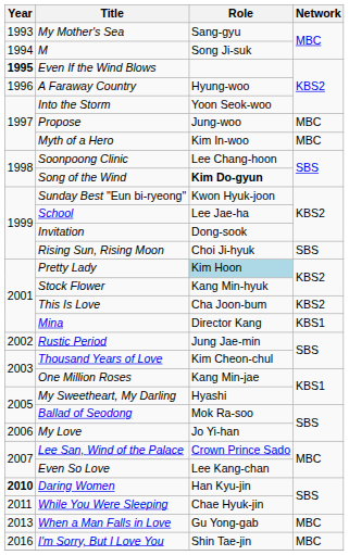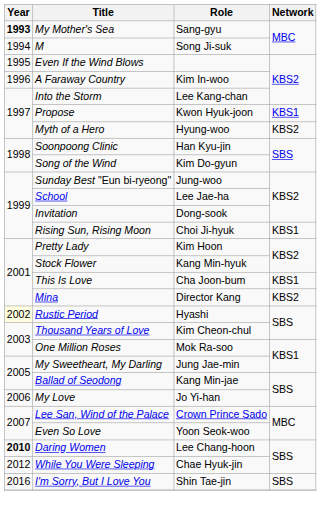My Mother's Sea | Year: normal -> bold
Even If the Wind Blows | Year: bold -> normal
A Faraway Country | Role: Hyung-woo -> Kim In-woo
Into the Storm | Role: Yoon Seok-woo -> Lee Kang-chan
Propose | Role: Jung-woo -> Kwon Hyuk-joon
Propose | Network: MBC -> KBS1
Myth of a Hero | Role: Kim In-woo -> Hyung-woo
Myth of a Hero | Network: MBC -> KBS2
Soonpoong Clinic | Role: Lee Chang-hoon -> Han Kyu-jin
Song of the Wind | Role: bold -> normal
Sunday Best "Eun bi-ryeong" | Role: Kwon Hyuk-joon -> Jung-woo
Rising Sun, Rising Moon | Network: SBS -> KBS1
Pretty Lady | Role: lightblue background -> no background
This Is Love | Network: KBS2 -> KBS1
Mina | Network: KBS1 -> KBS2
Rustic Period | Year: no background -> lightyellow background
Rustic Period | Role: Jung Jae-min -> Hyashi
One Million Roses | Role: Kang Min-jae -> Mok Ra-soo
My Sweetheart, My Darling | Role: Hyashi -> Jung Jae-min
Ballad of Seodong | Role: Mok Ra-soo -> Kang Min-jae
Even So Love | Role: Lee Kang-chan -> Yoon Seok-woo
Daring Women | Role: Han Kyu-jin -> Lee Chang-hoon
While You Were Sleeping | Year: 2011 -> 2012
- row: 2013 | When a Man Falls in Love | Gu Yong-gab | MBC
I'm Sorry, But I Love You | Network: MBC -> SBS
